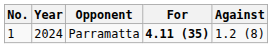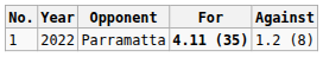Parramatta | Year: 2024 -> 2022
